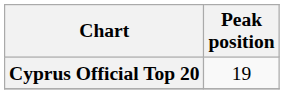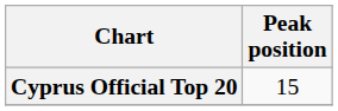Cyprus Official Top 20 | Peak position: 19 -> 15
